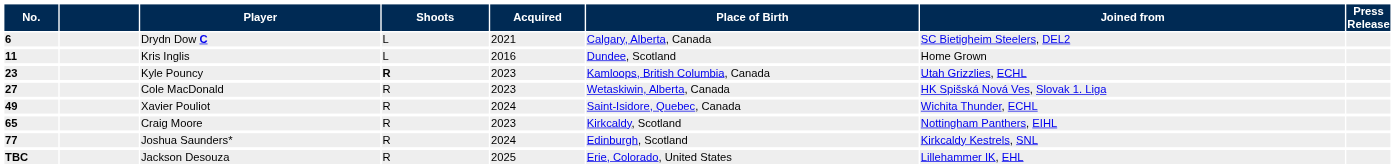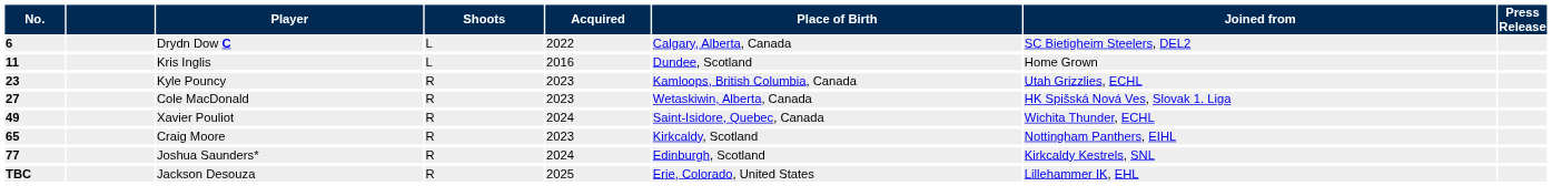Drydn Dow C | Acquired: 2021 -> 2022
Kyle Pouncy | Shoots: bold -> normal
